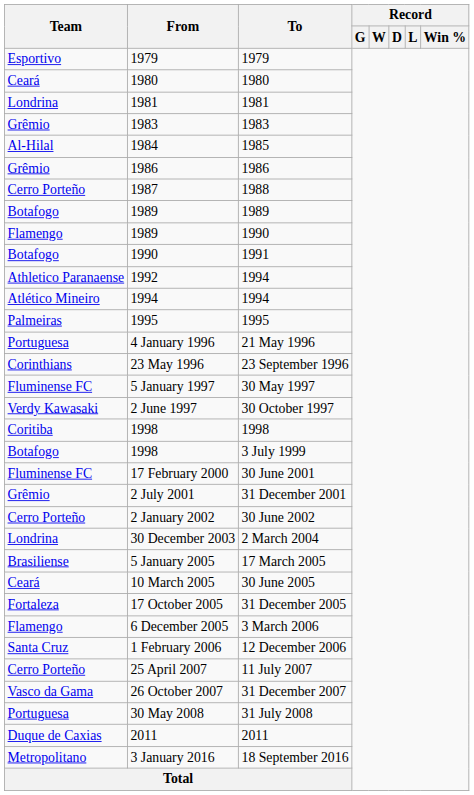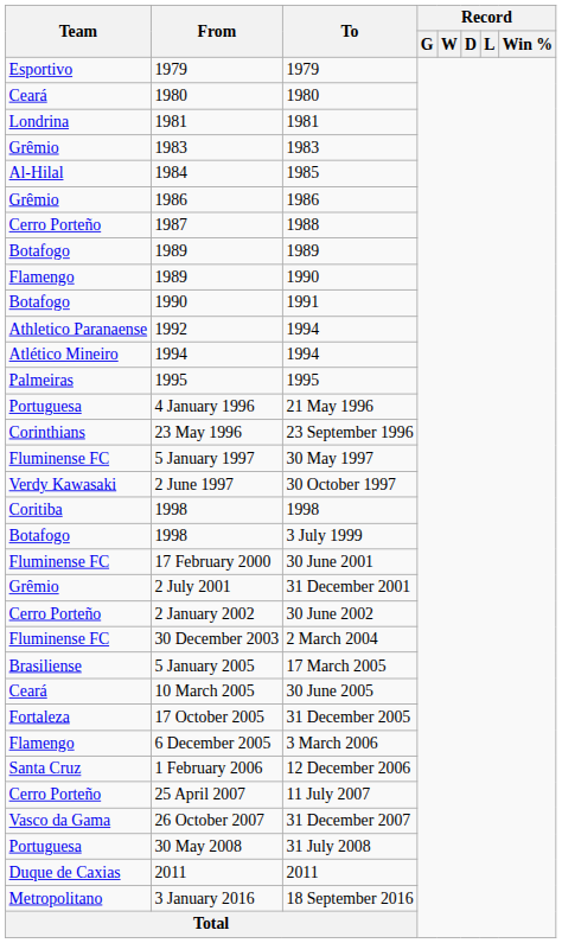2 March 2004 | Team: Londrina -> Fluminense FC
